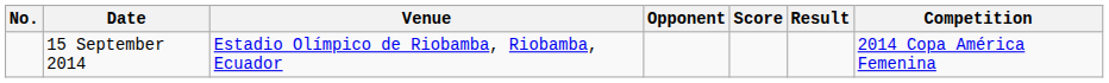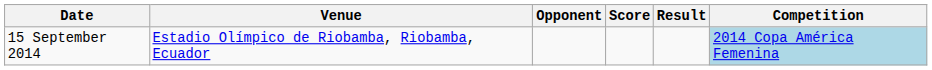- column: No.
15 September 2014 | Competition: no background -> lightblue background
